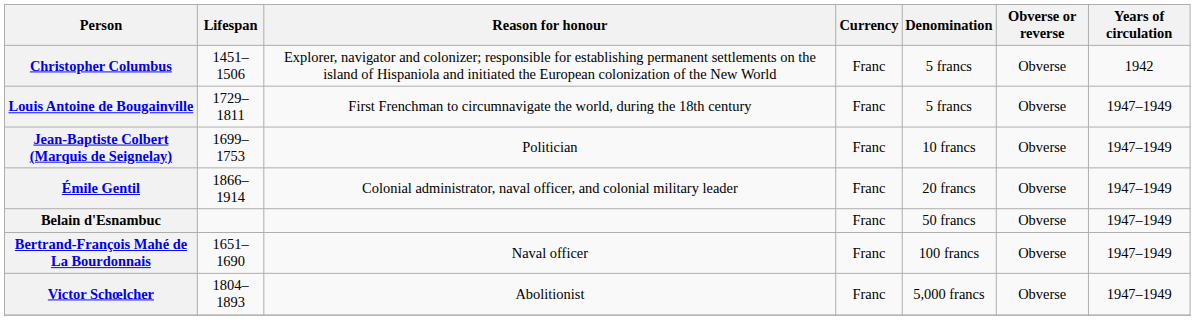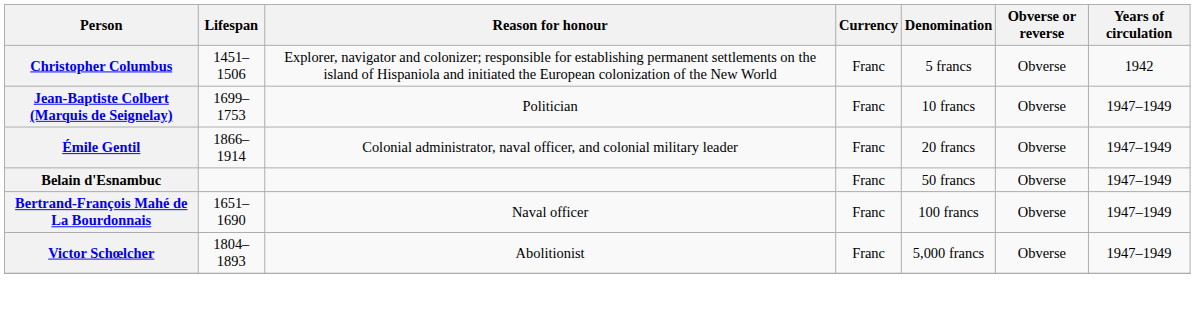- row: Louis Antoine de Bougainville | 1729–1811 | First Frenchman to circumnavigate the world, during the 18th century | Franc | 5 francs | Obverse | 1947–1949
